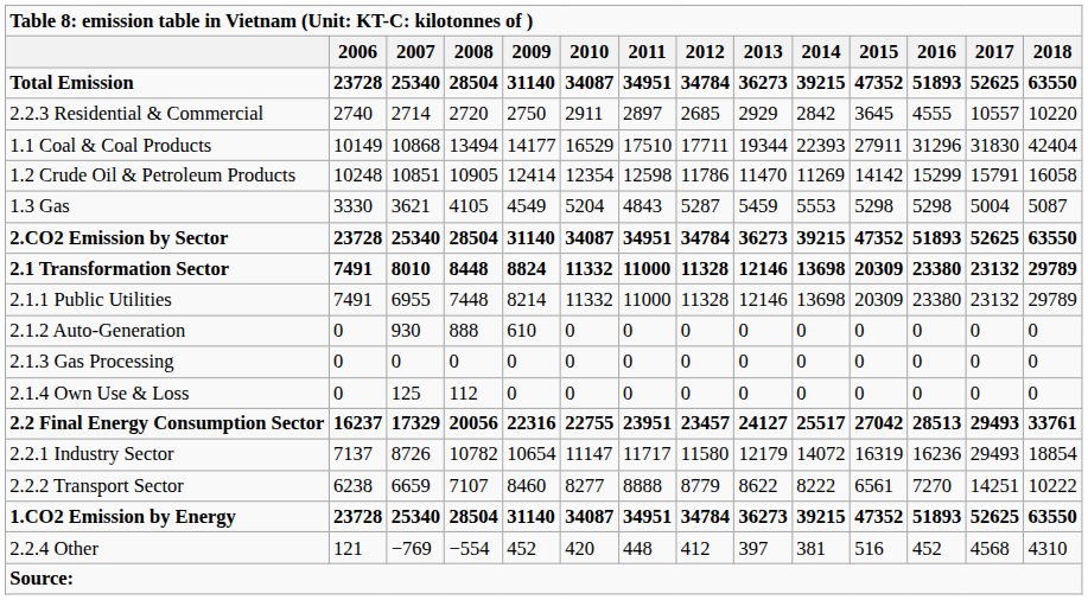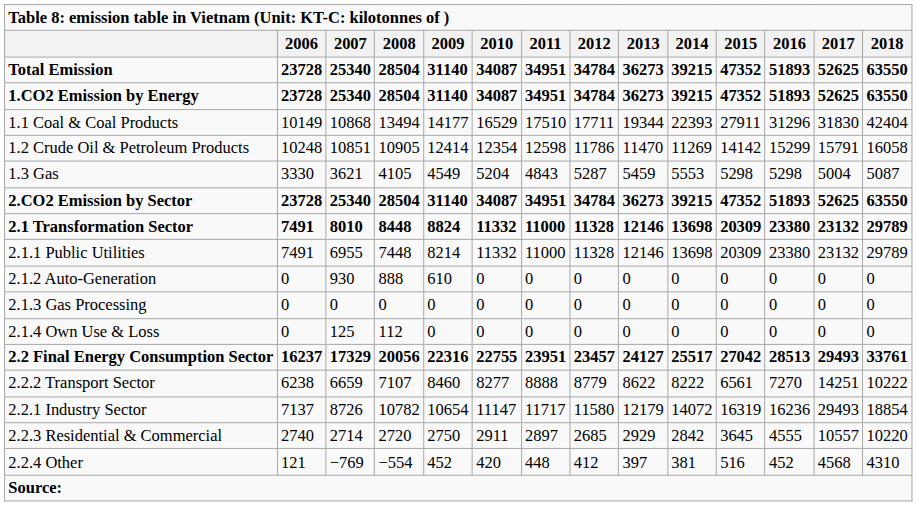rows swapped: 1.CO2 Emission by Energy <-> 2.2.3 Residential & Commercial
rows swapped: 2.2.1 Industry Sector <-> 2.2.2 Transport Sector
